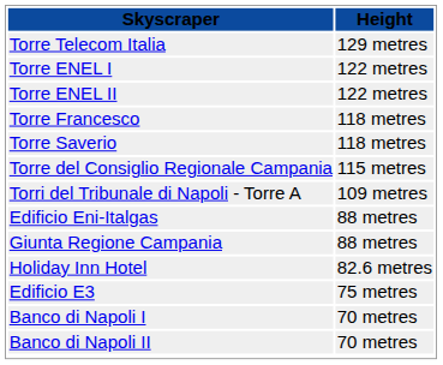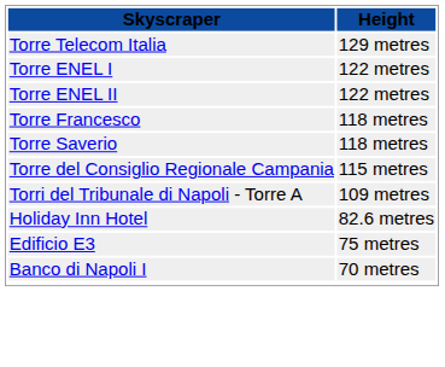- row: Edificio Eni-Italgas | 88 metres
- row: Giunta Regione Campania | 88 metres
- row: Banco di Napoli II | 70 metres
